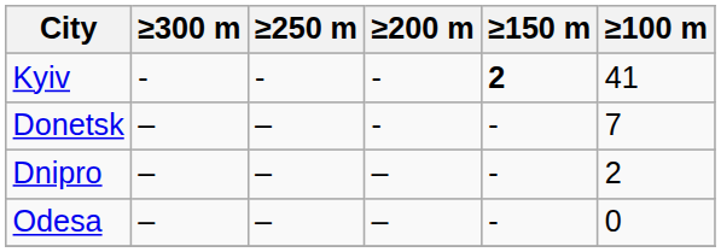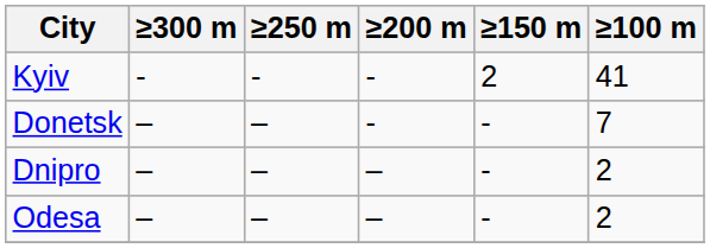Kyiv | ≥150 m: bold -> normal
Odesa | ≥100 m: 0 -> 2
